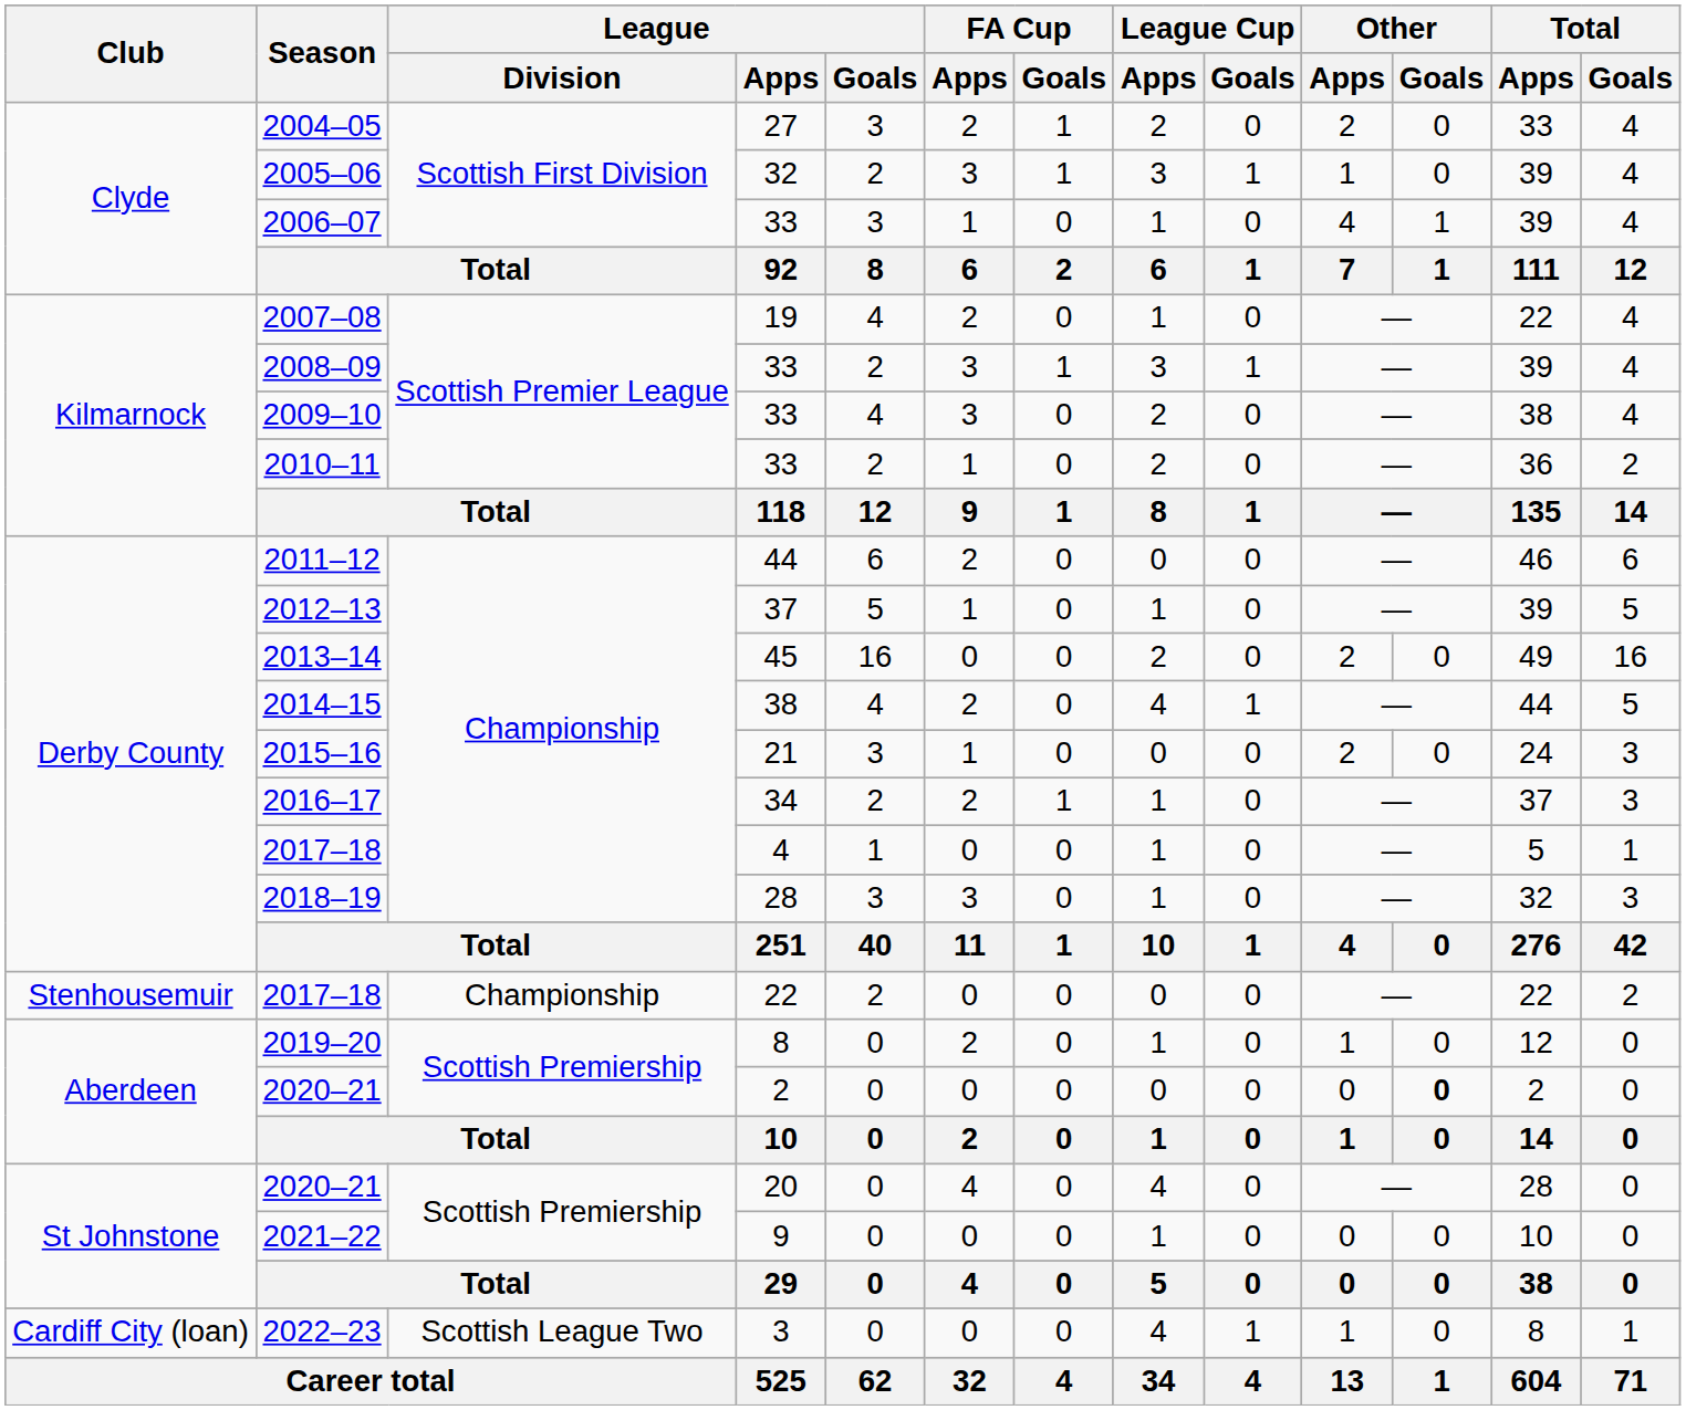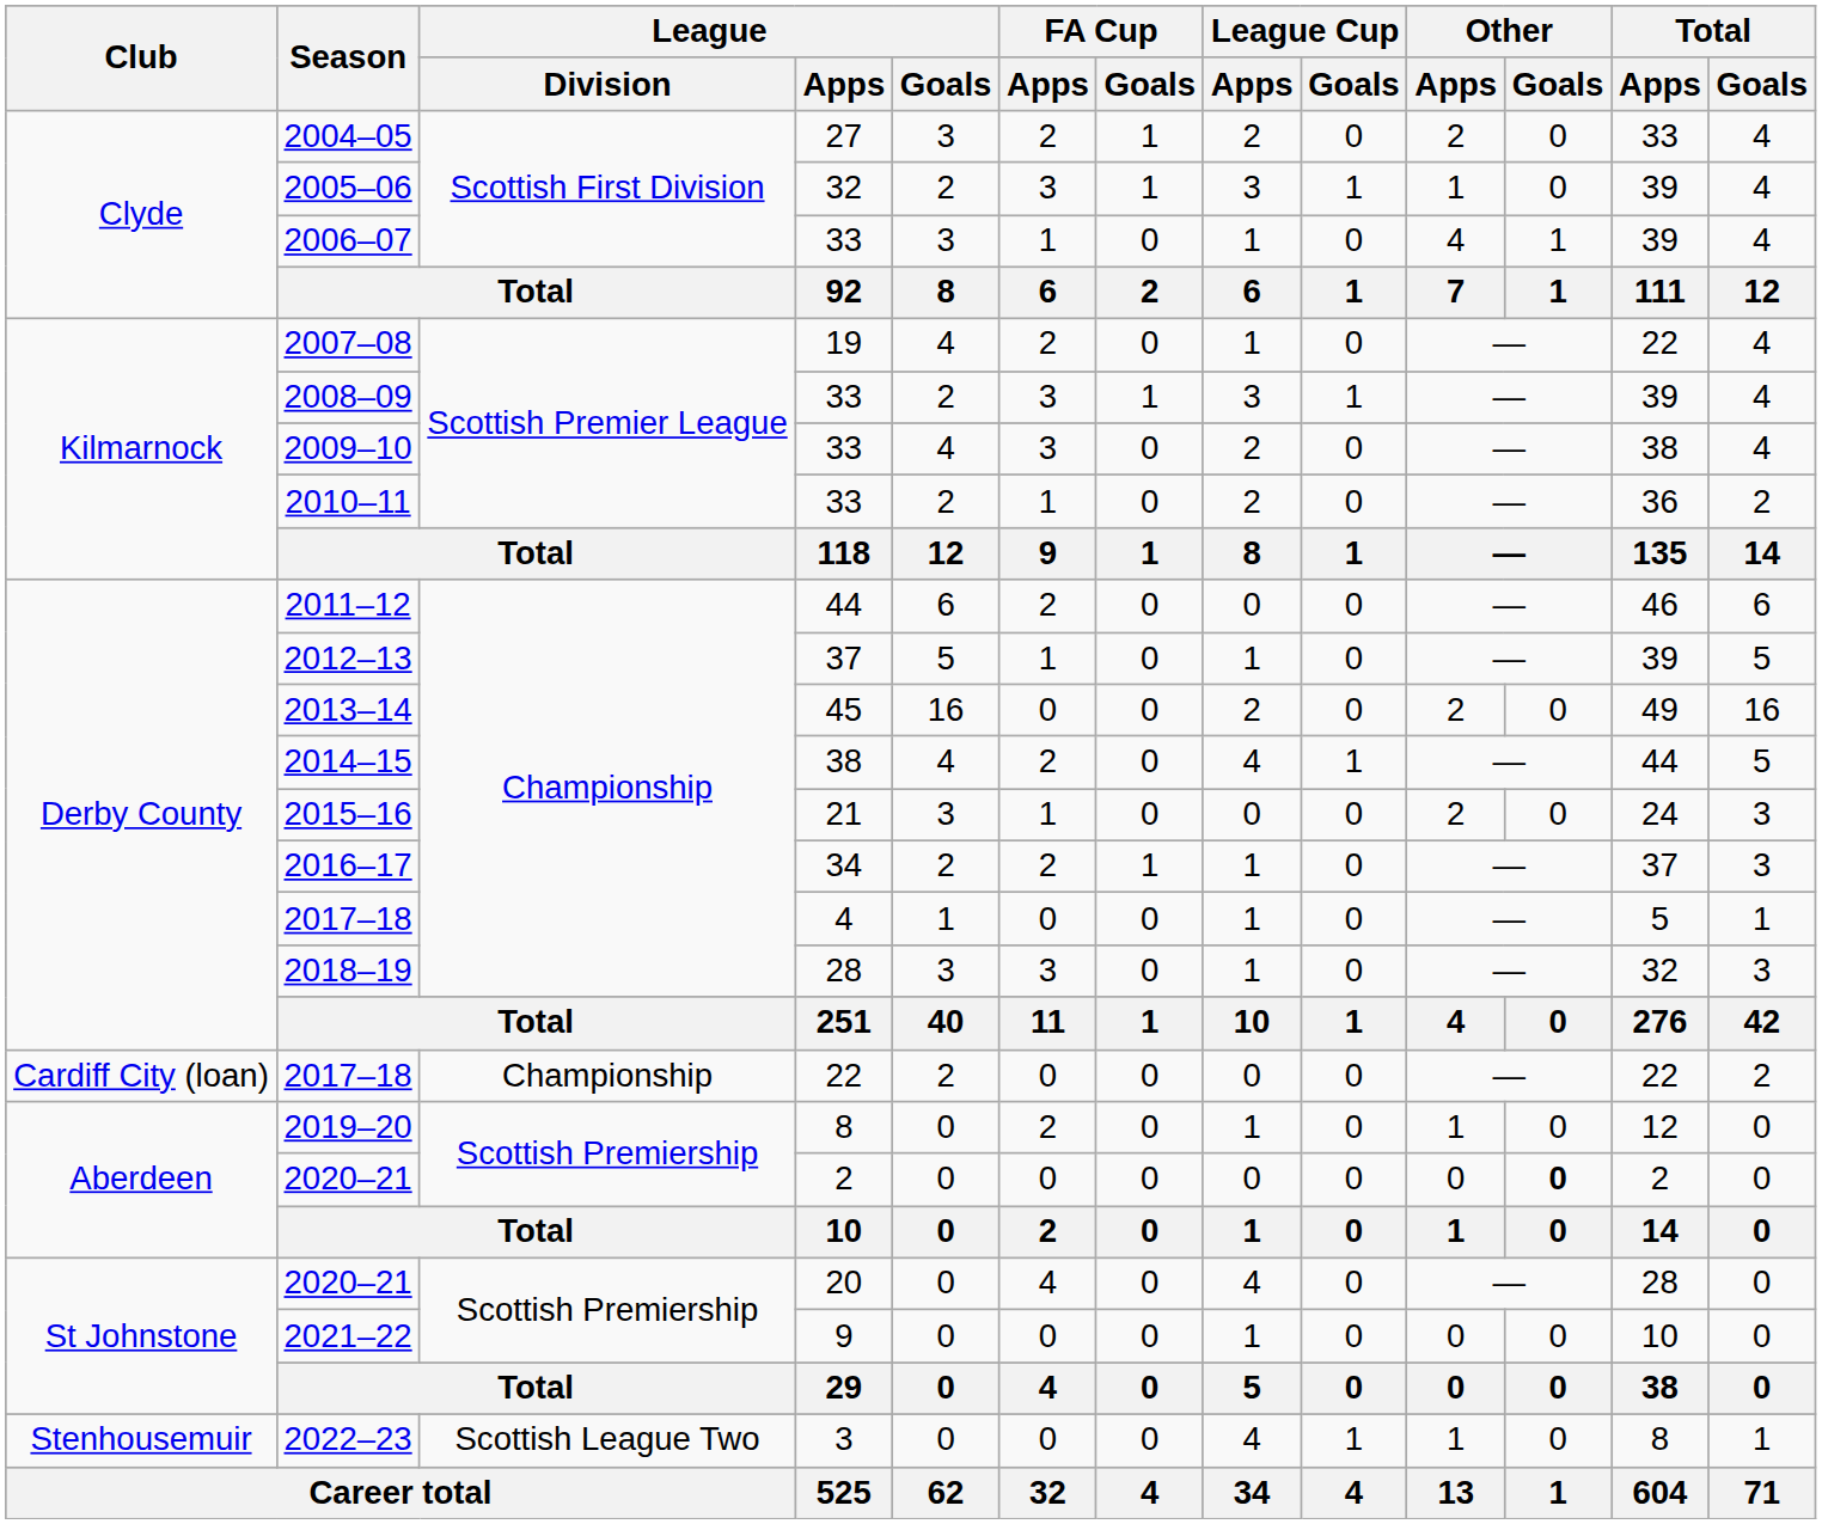2017–18 / 22 | Club: Stenhousemuir -> Cardiff City (loan)
2022–23 | Club: Cardiff City (loan) -> Stenhousemuir
